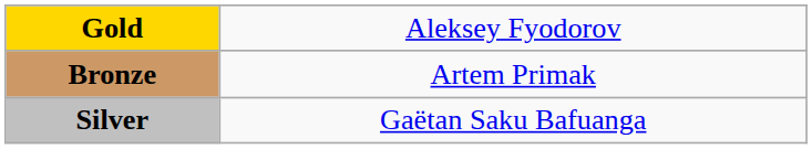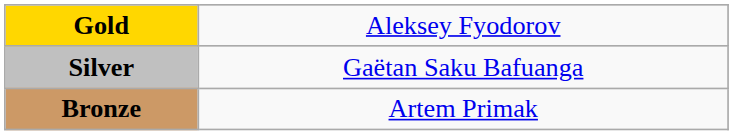rows swapped: Silver <-> Bronze
